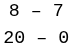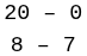rows swapped: 20 – 0 <-> 8 – 7
